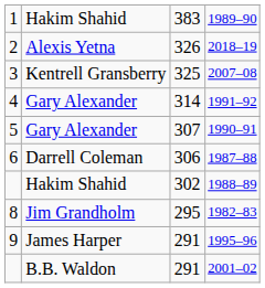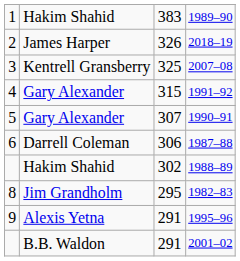2018–19 | column 2: Alexis Yetna -> James Harper
1991–92 | column 3: 314 -> 315
1995–96 | column 2: James Harper -> Alexis Yetna
